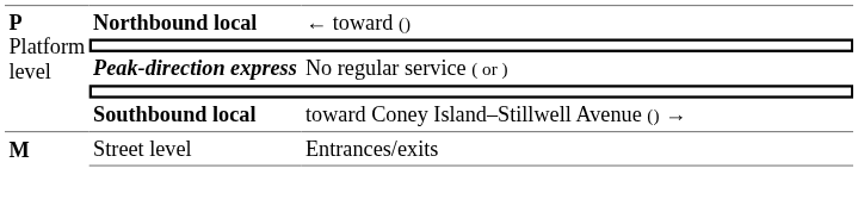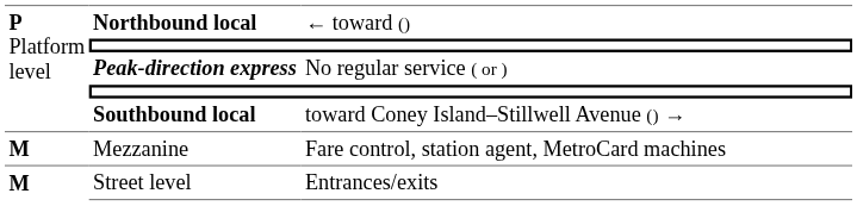+ row: M | Mezzanine | Fare control, station agent, MetroCard machines
